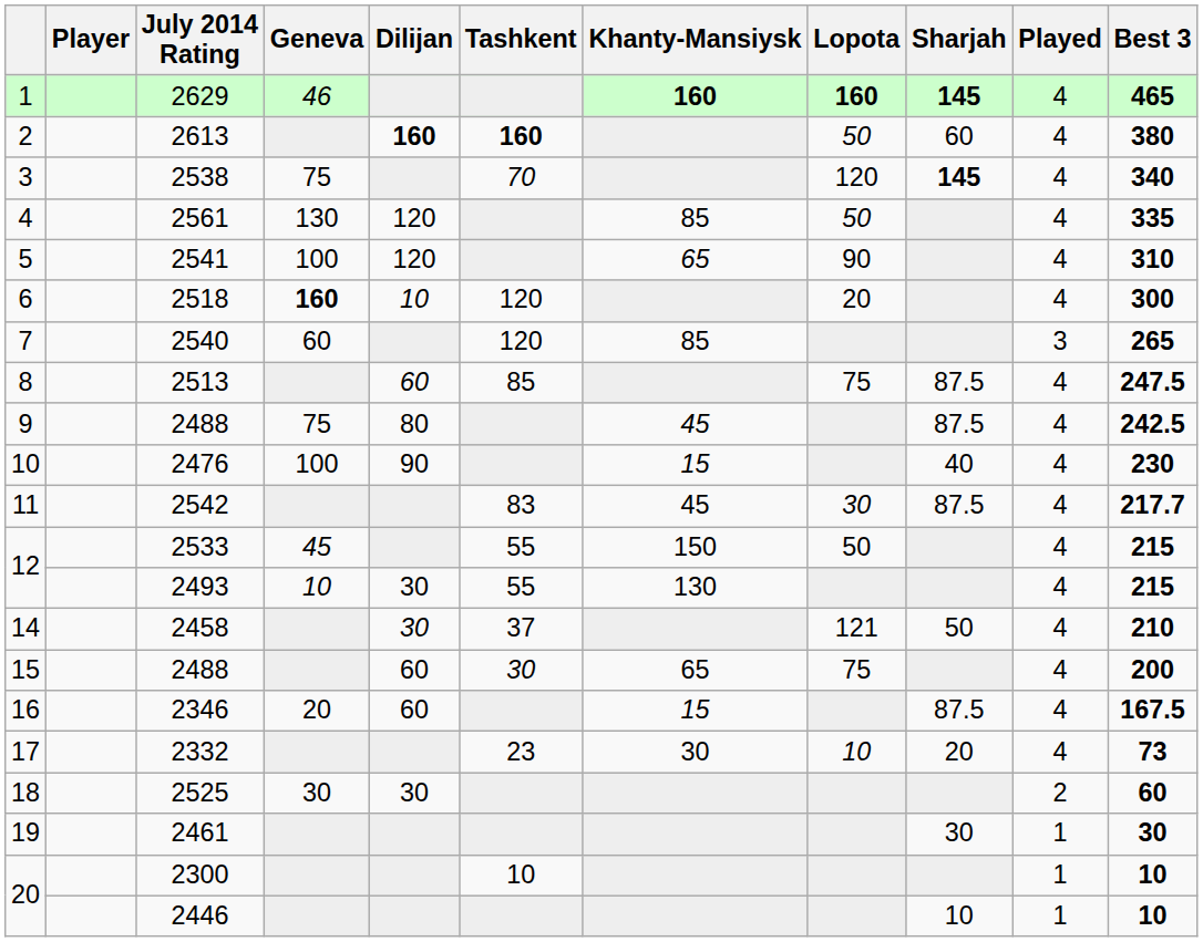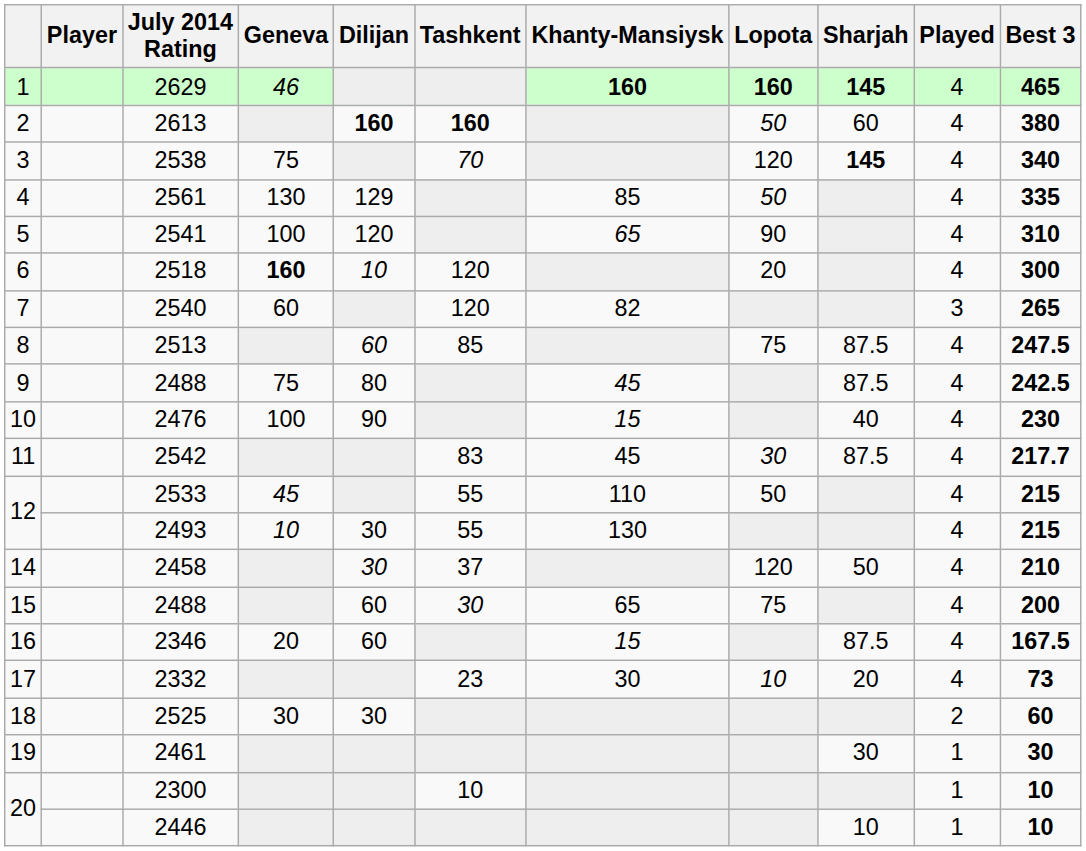2561 | Dilijan: 120 -> 129
2540 | Khanty-Mansiysk: 85 -> 82
2533 | Khanty-Mansiysk: 150 -> 110
2458 | Lopota: 121 -> 120
